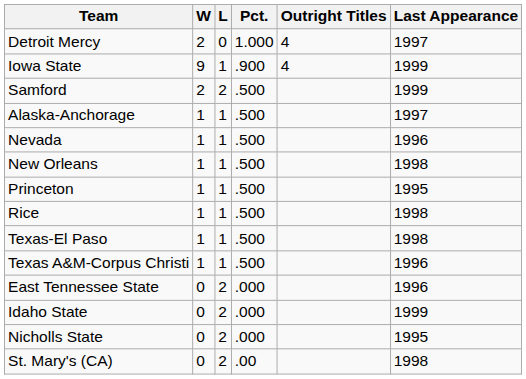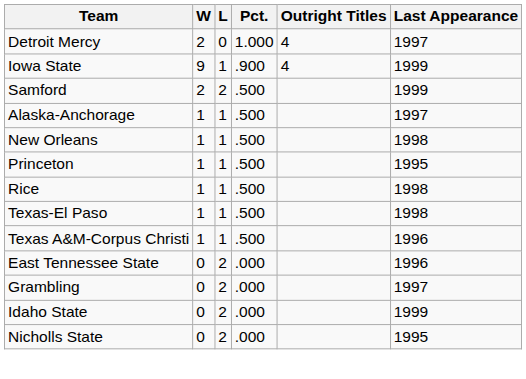- row: Nevada | 1 | 1 | .500 | 1996
+ row: Grambling | 0 | 2 | .000 | 1997
- row: St. Mary's (CA) | 0 | 2 | .00 | 1998
